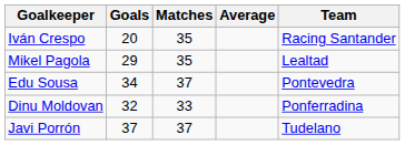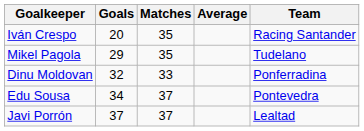Mikel Pagola | Team: Lealtad -> Tudelano
rows swapped: Edu Sousa <-> Dinu Moldovan
Javi Porrón | Team: Tudelano -> Lealtad
